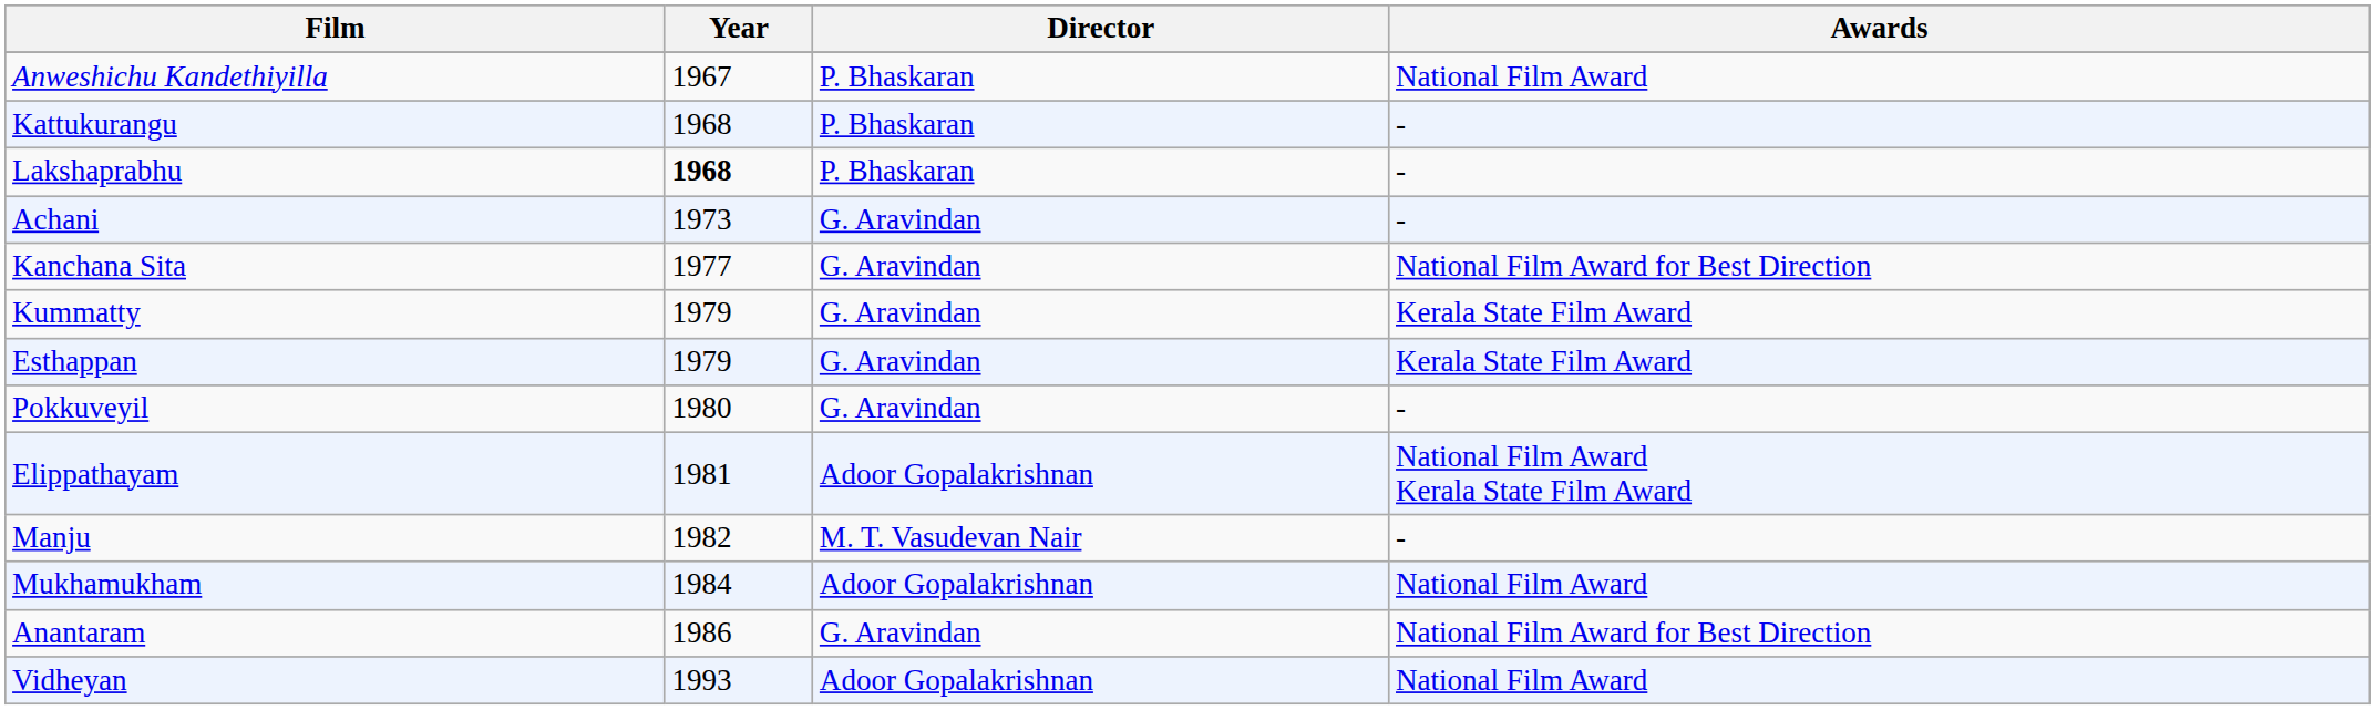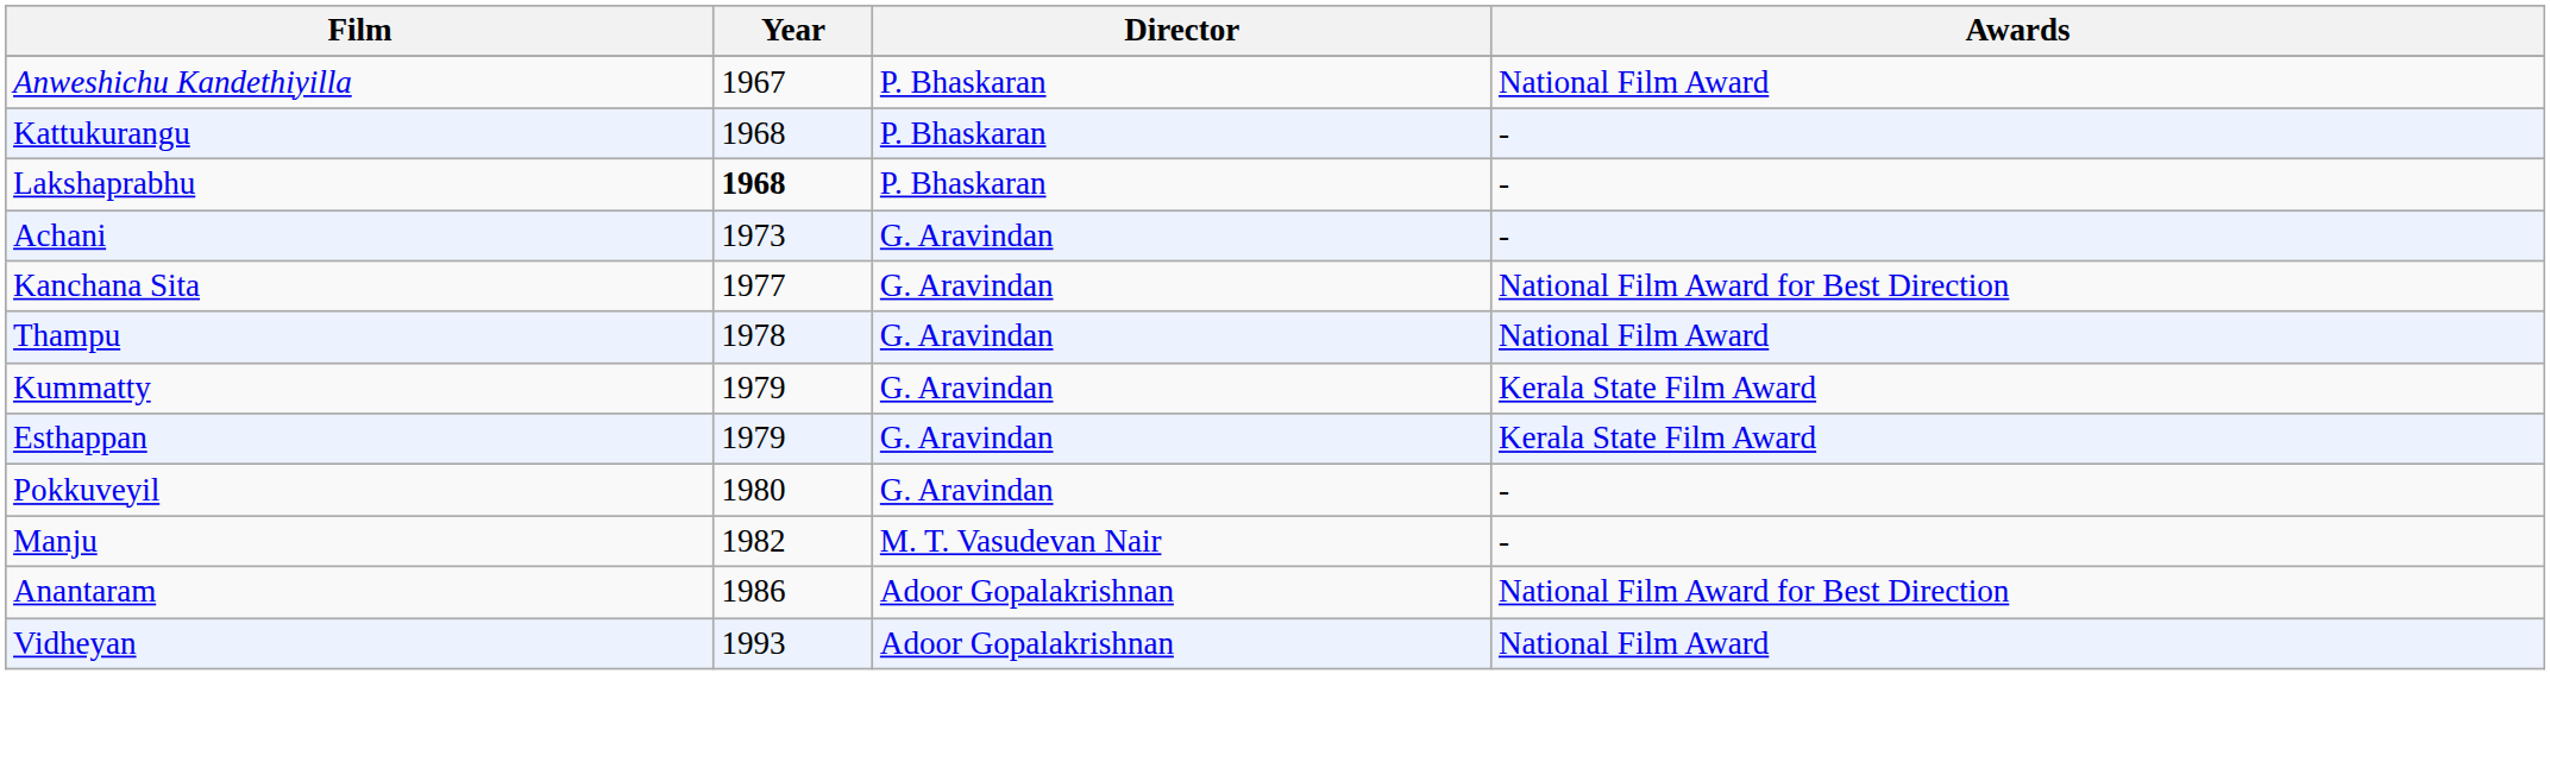+ row: Thampu | 1978 | G. Aravindan | National Film Award
- row: Elippathayam | 1981 | Adoor Gopalakrishnan | National Film Award Kerala State Film Award
- row: Mukhamukham | 1984 | Adoor Gopalakrishnan | National Film Award
Anantaram | Director: G. Aravindan -> Adoor Gopalakrishnan
